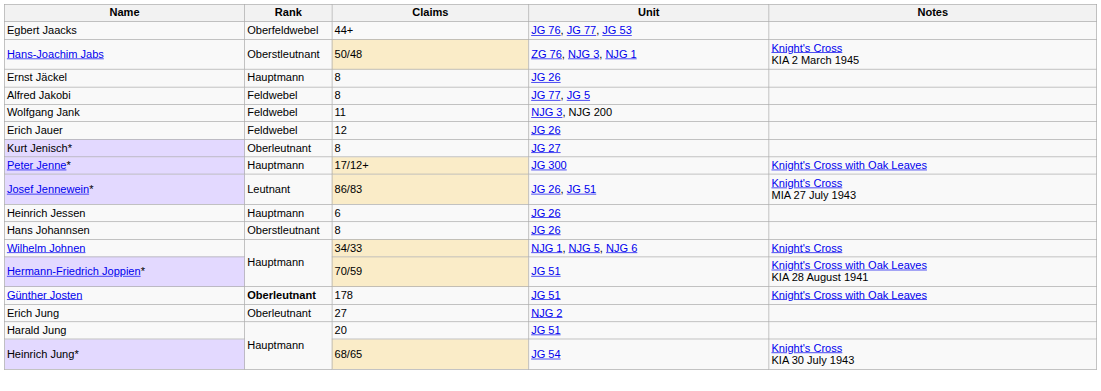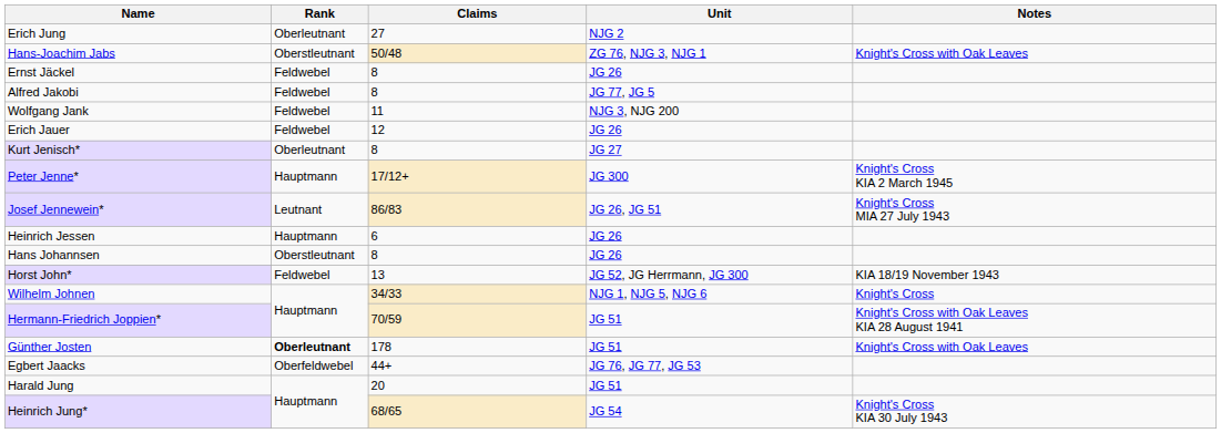rows swapped: Egbert Jaacks <-> Erich Jung
Hans-Joachim Jabs | Notes: Knight's Cross KIA 2 March 1945 -> Knight's Cross with Oak Leaves
Ernst Jäckel | Rank: Hauptmann -> Feldwebel
Peter Jenne* | Notes: Knight's Cross with Oak Leaves -> Knight's Cross KIA 2 March 1945
+ row: Horst John* | Feldwebel | 13 | JG 52, JG Herrmann, JG 300 | KIA 18/19 November 1943
